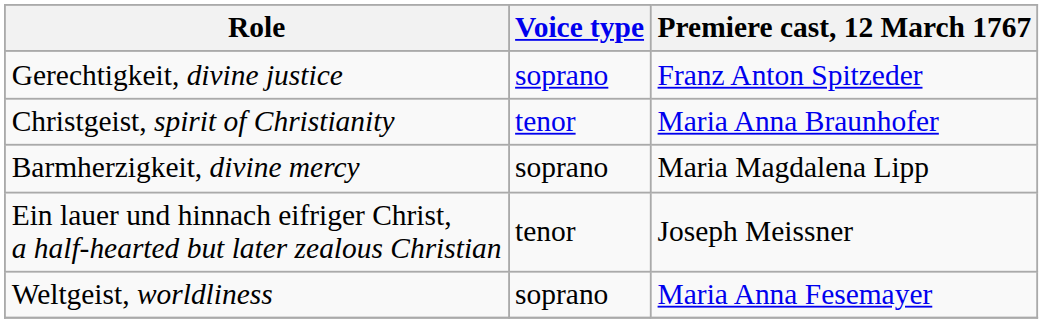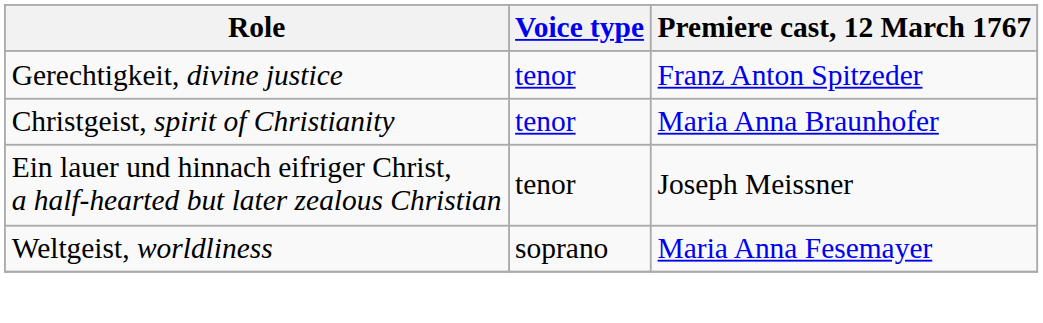Gerechtigkeit, divine justice | Voice type: soprano -> tenor
- row: Barmherzigkeit, divine mercy | soprano | Maria Magdalena Lipp
